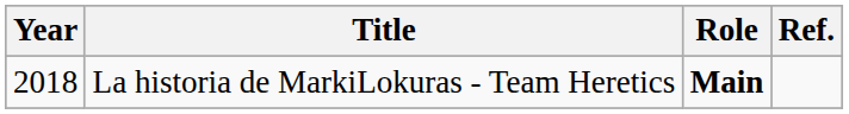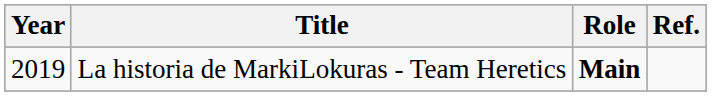La historia de MarkiLokuras - Team Heretics | Year: 2018 -> 2019
